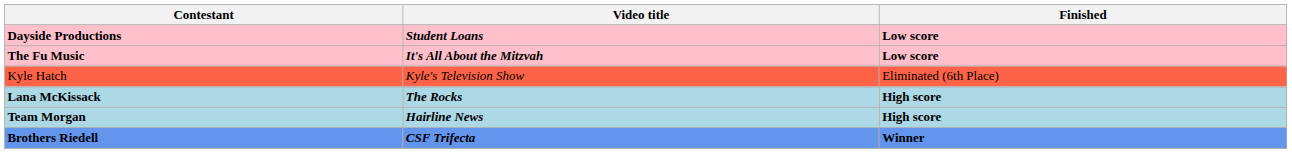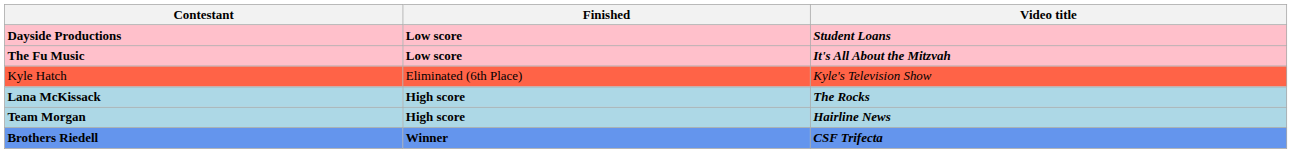columns swapped: Video title <-> Finished
